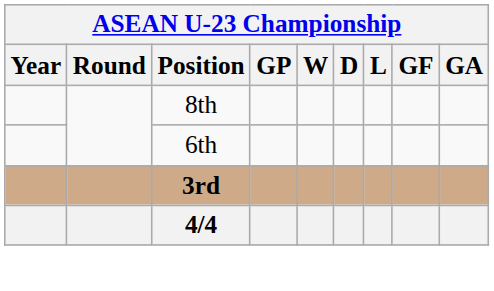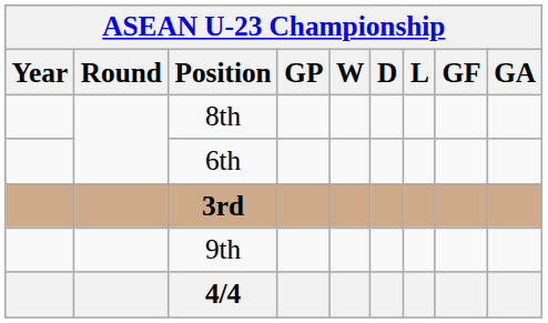+ row: 9th
